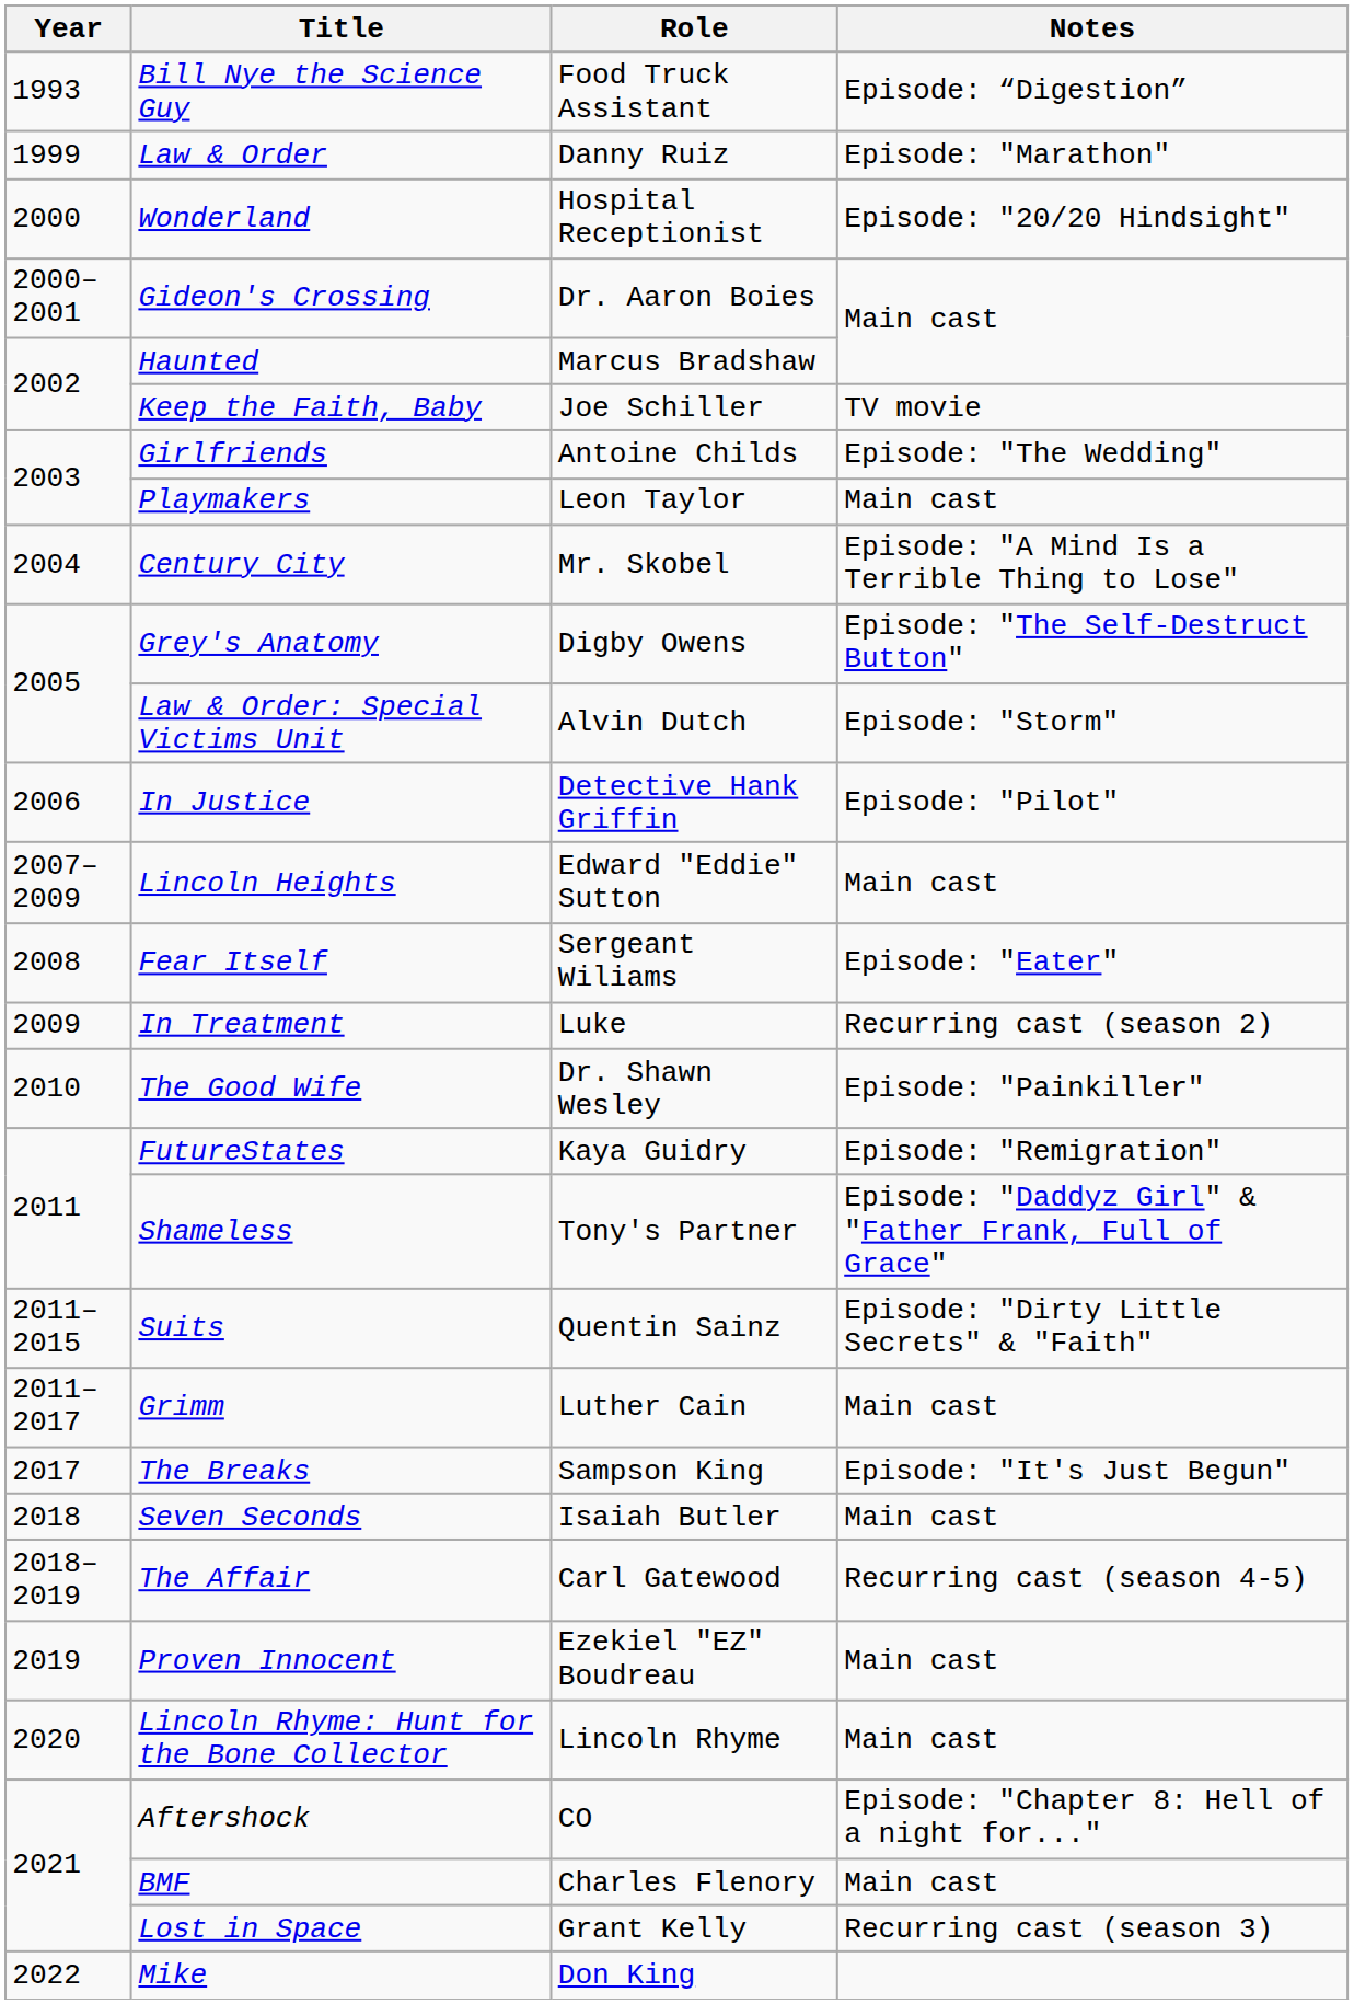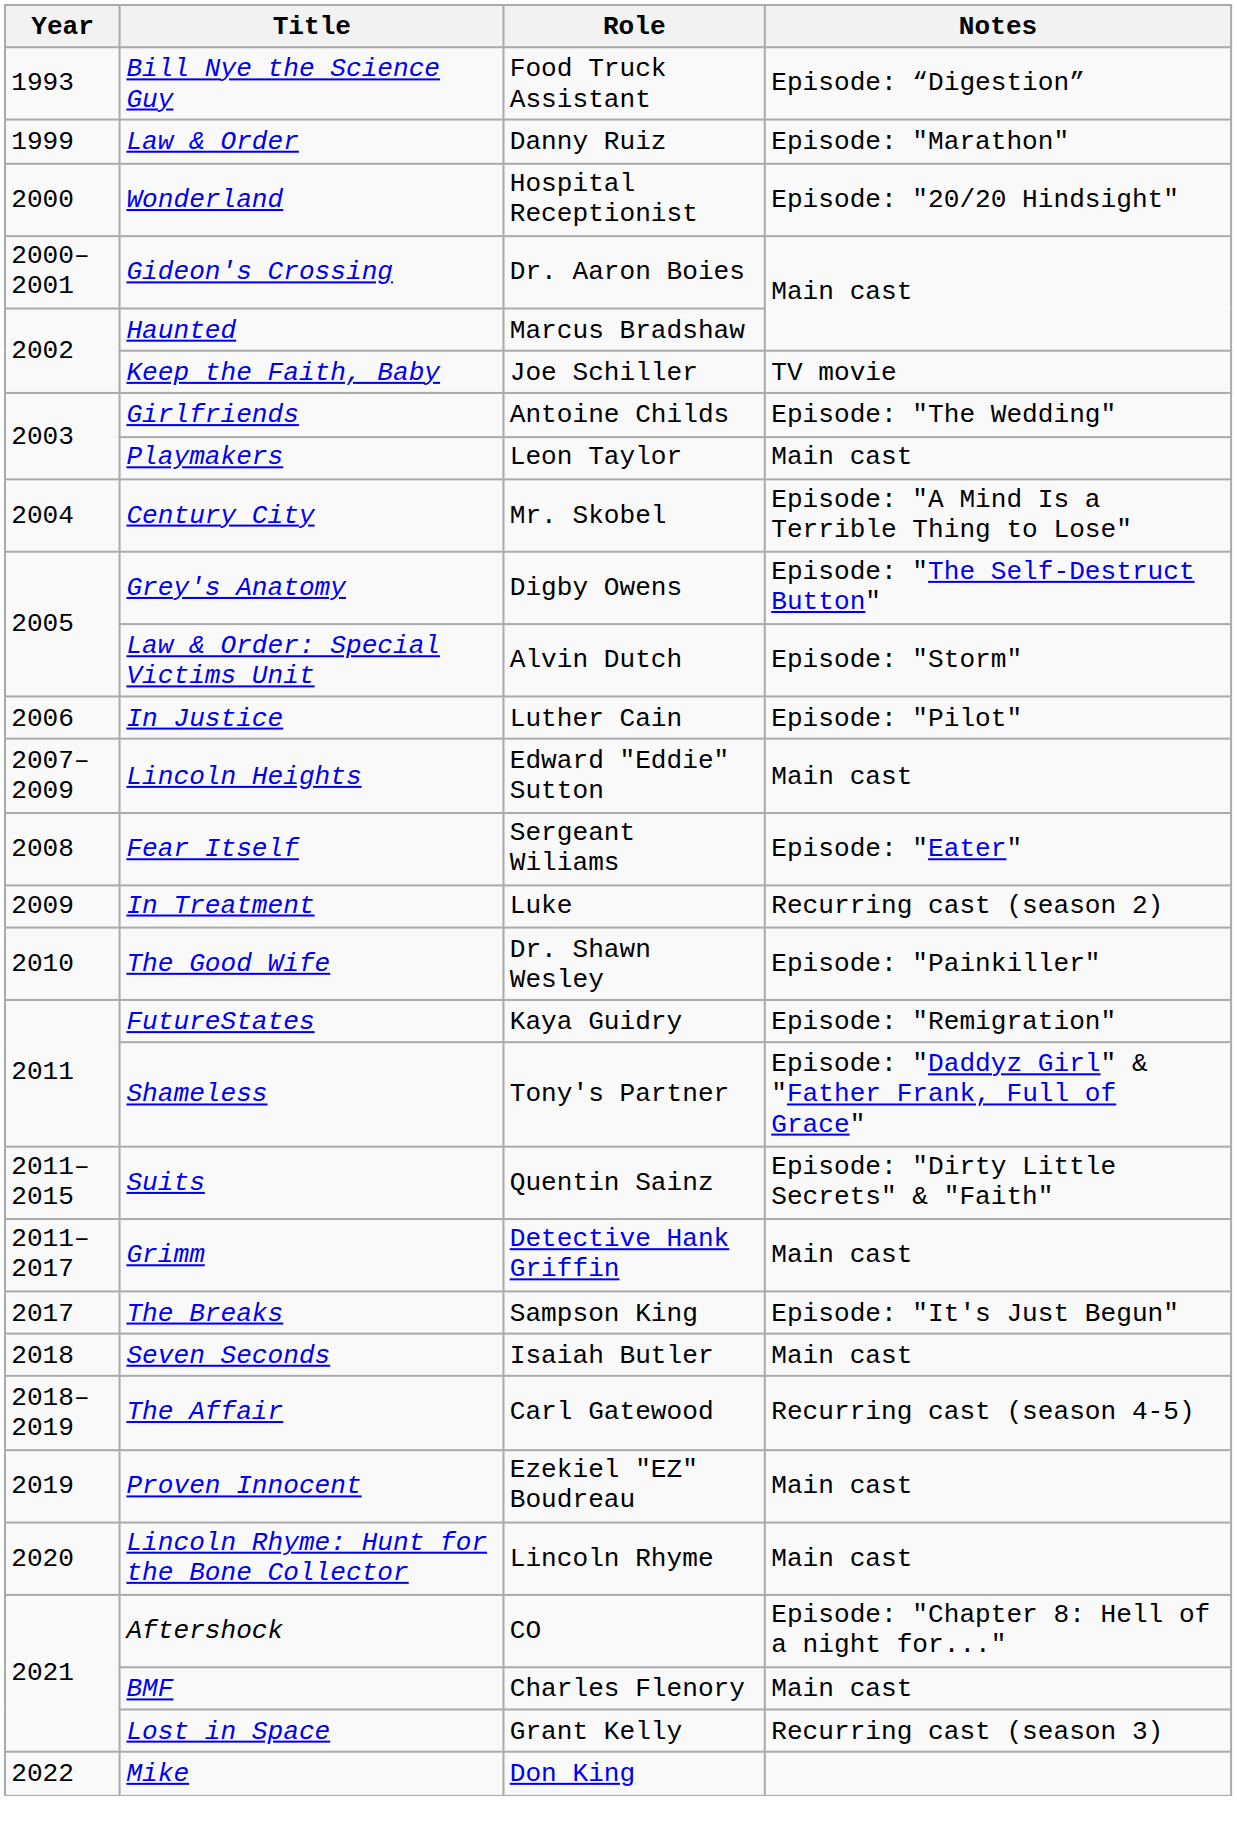In Justice | Role: Detective Hank Griffin -> Luther Cain
Grimm | Role: Luther Cain -> Detective Hank Griffin
